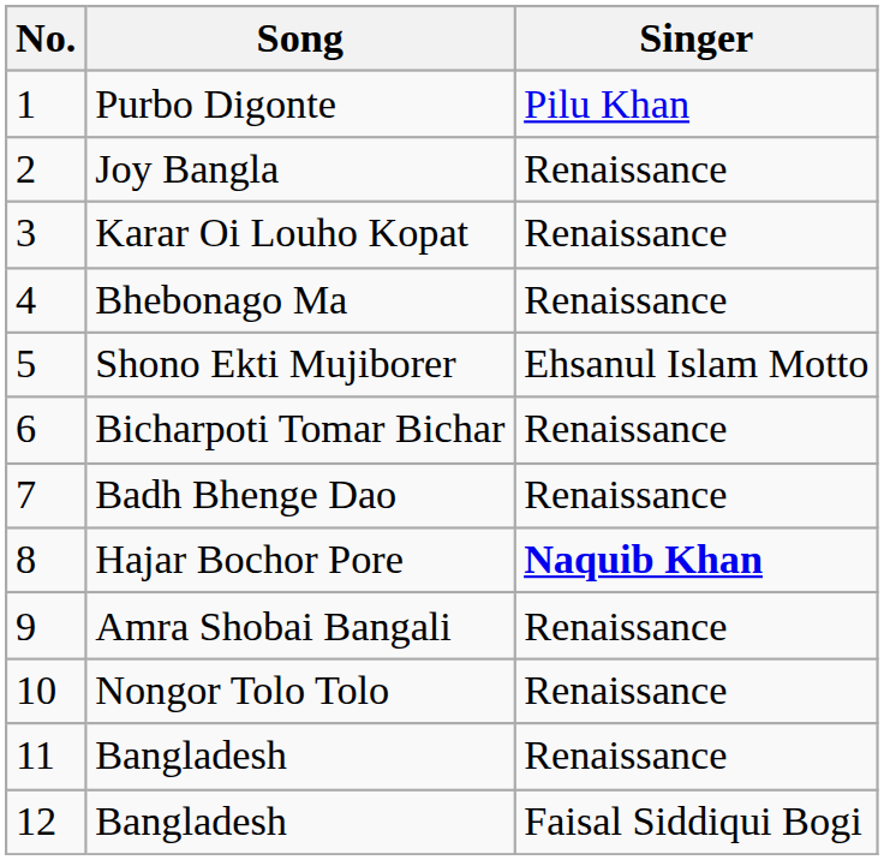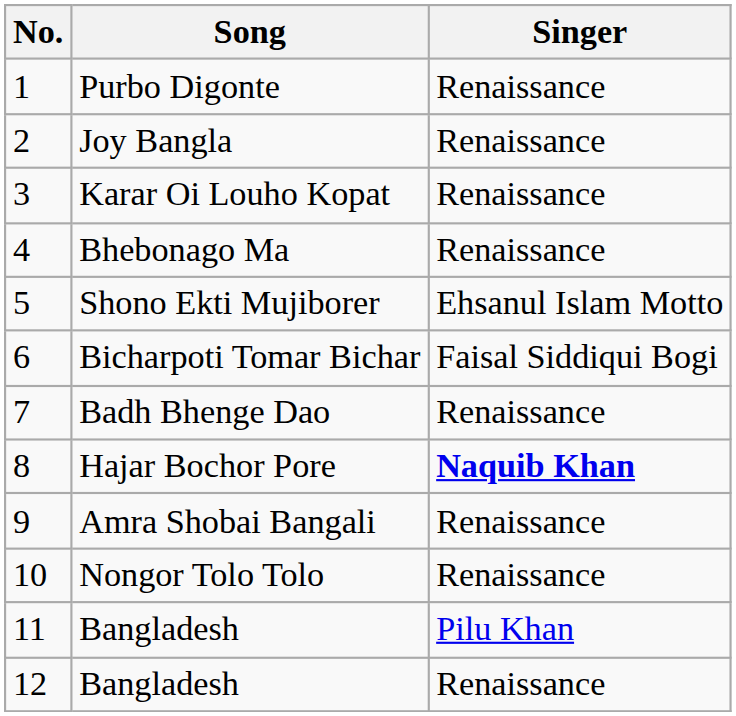Purbo Digonte | Singer: Pilu Khan -> Renaissance
Bicharpoti Tomar Bichar | Singer: Renaissance -> Faisal Siddiqui Bogi
11 / Bangladesh | Singer: Renaissance -> Pilu Khan
12 / Bangladesh | Singer: Faisal Siddiqui Bogi -> Renaissance
